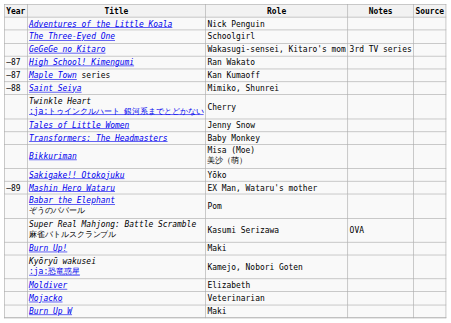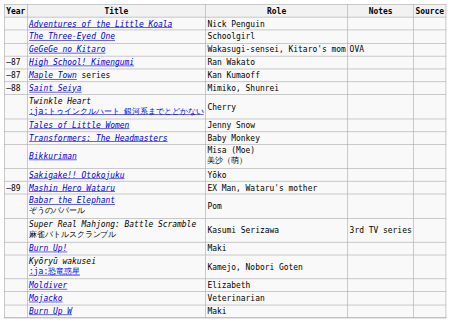GeGeGe no Kitaro | Notes: 3rd TV series -> OVA
Super Real Mahjong: Battle Scramble 麻雀バトルスクランブル | Notes: OVA -> 3rd TV series
